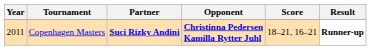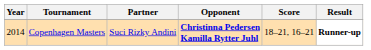Copenhagen Masters | Year: 2011 -> 2014
Copenhagen Masters | Partner: bold -> normal
